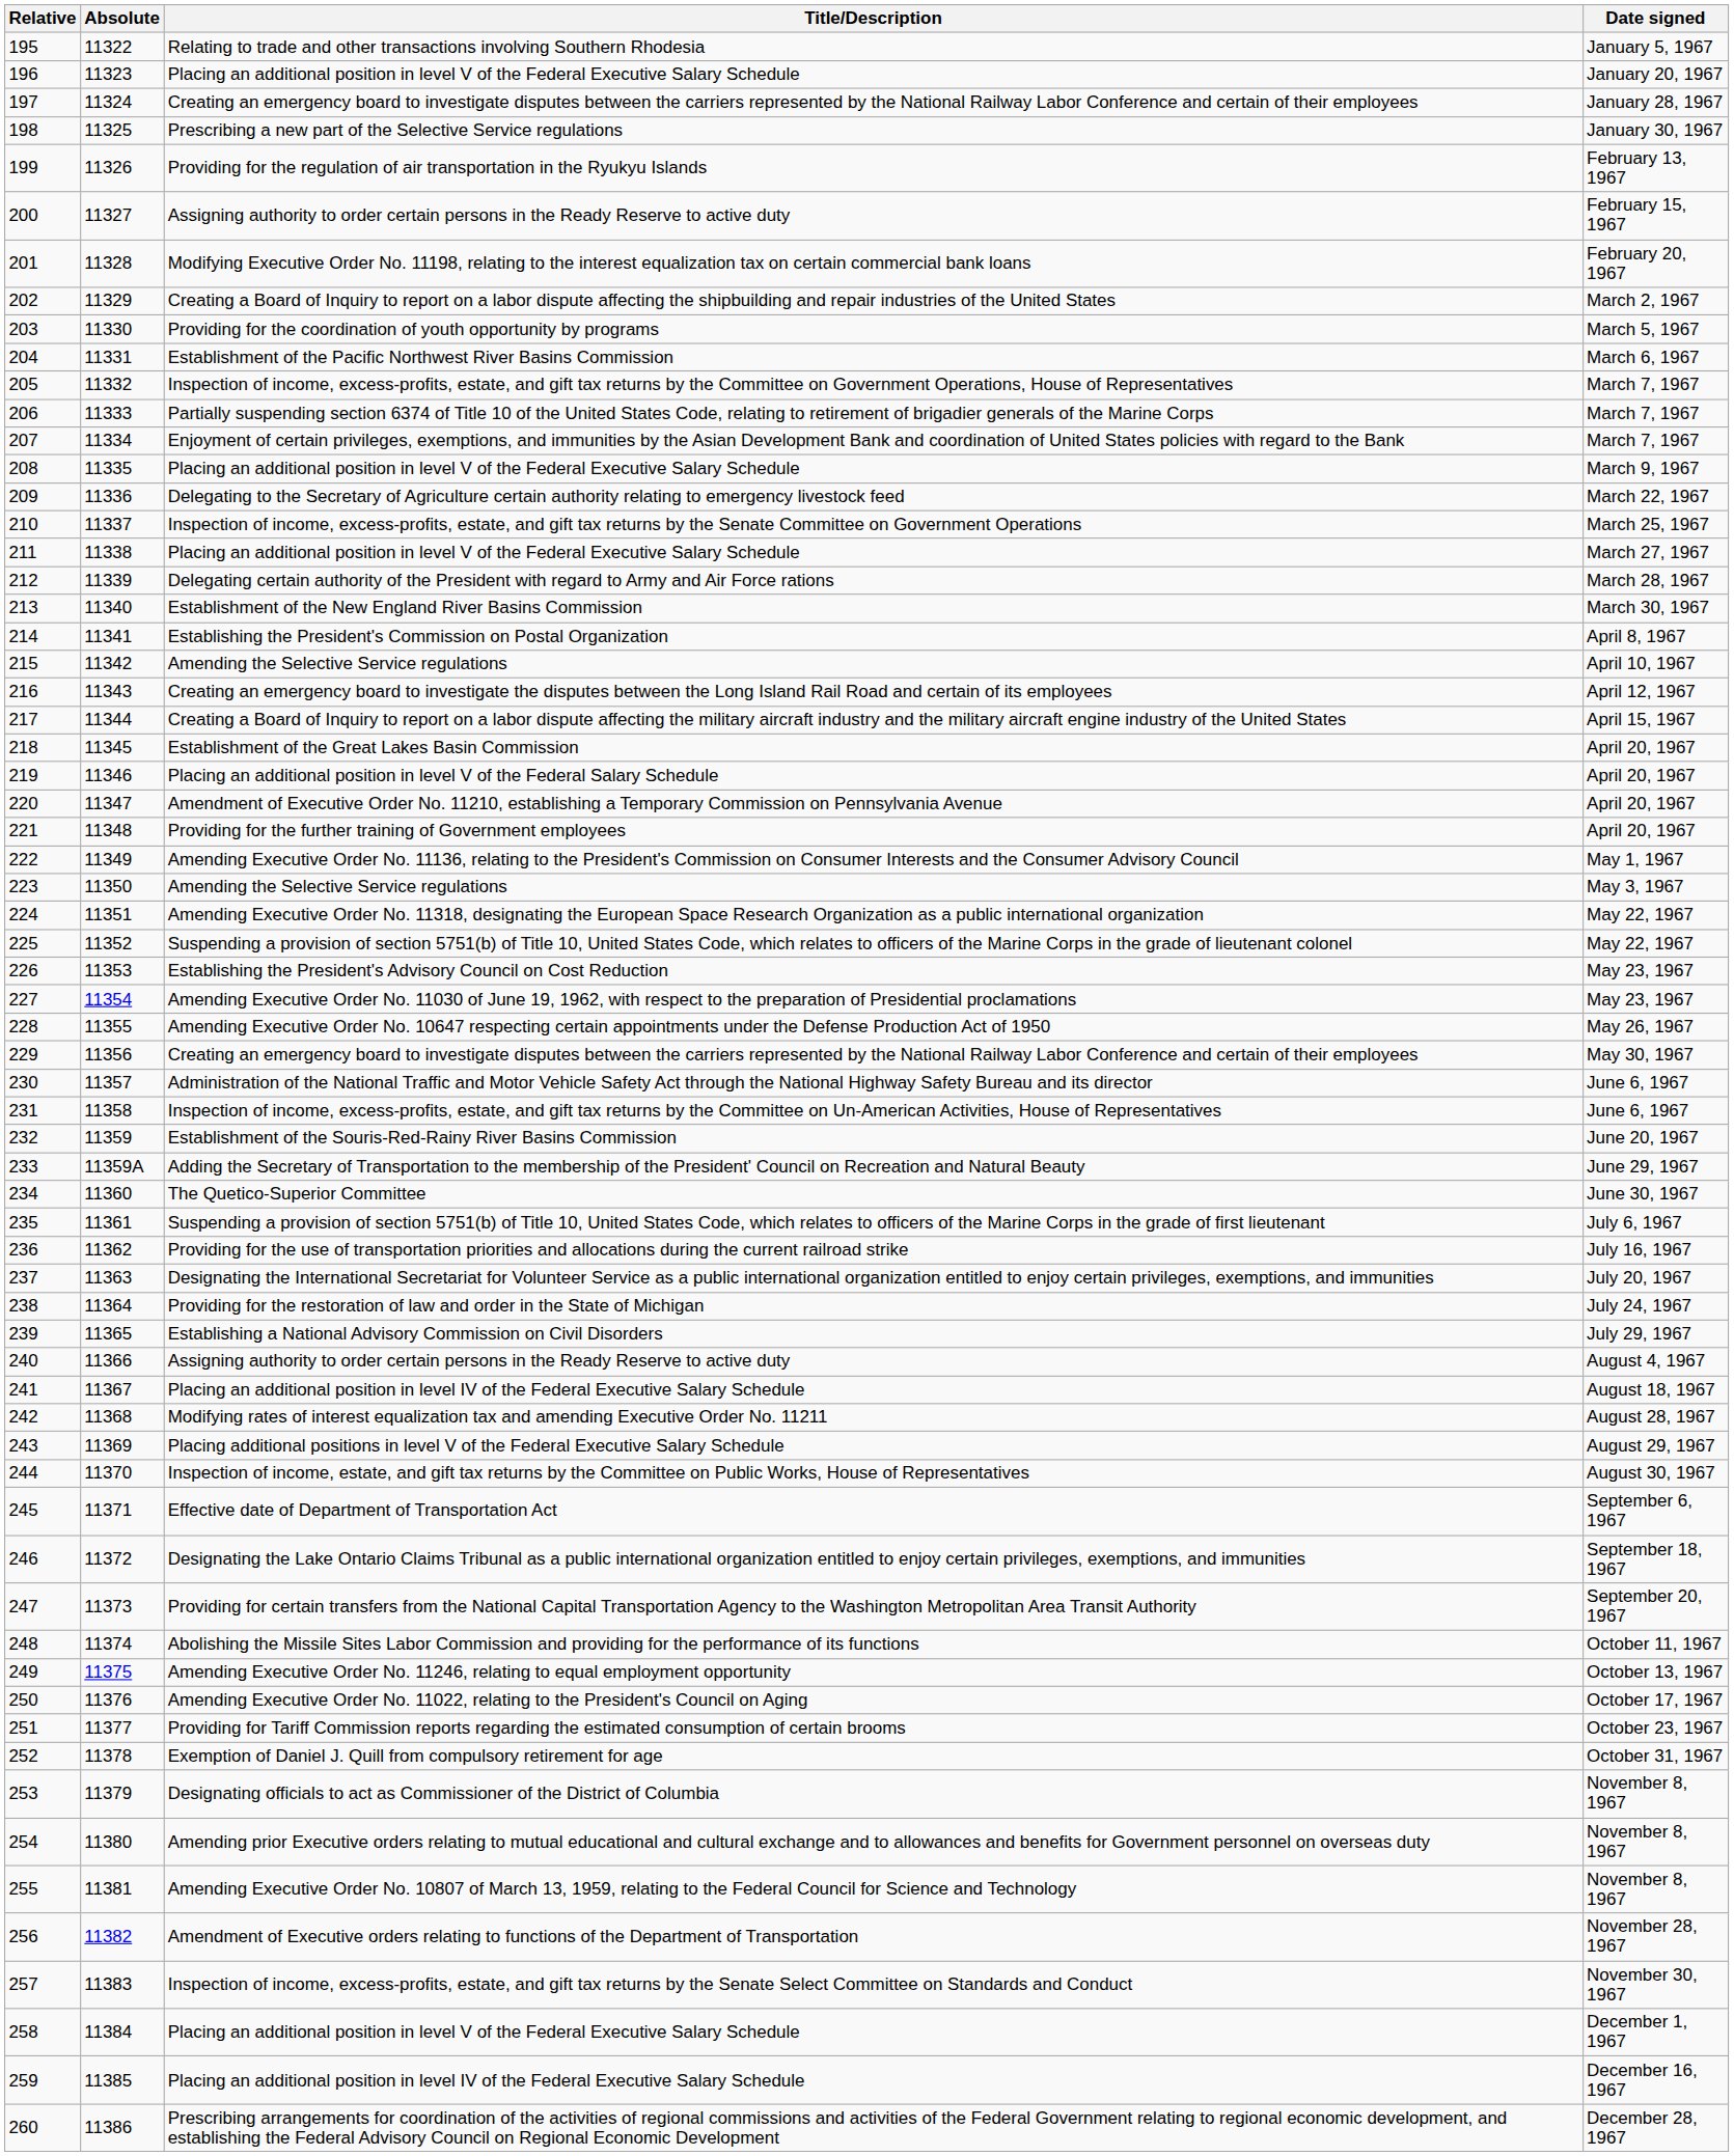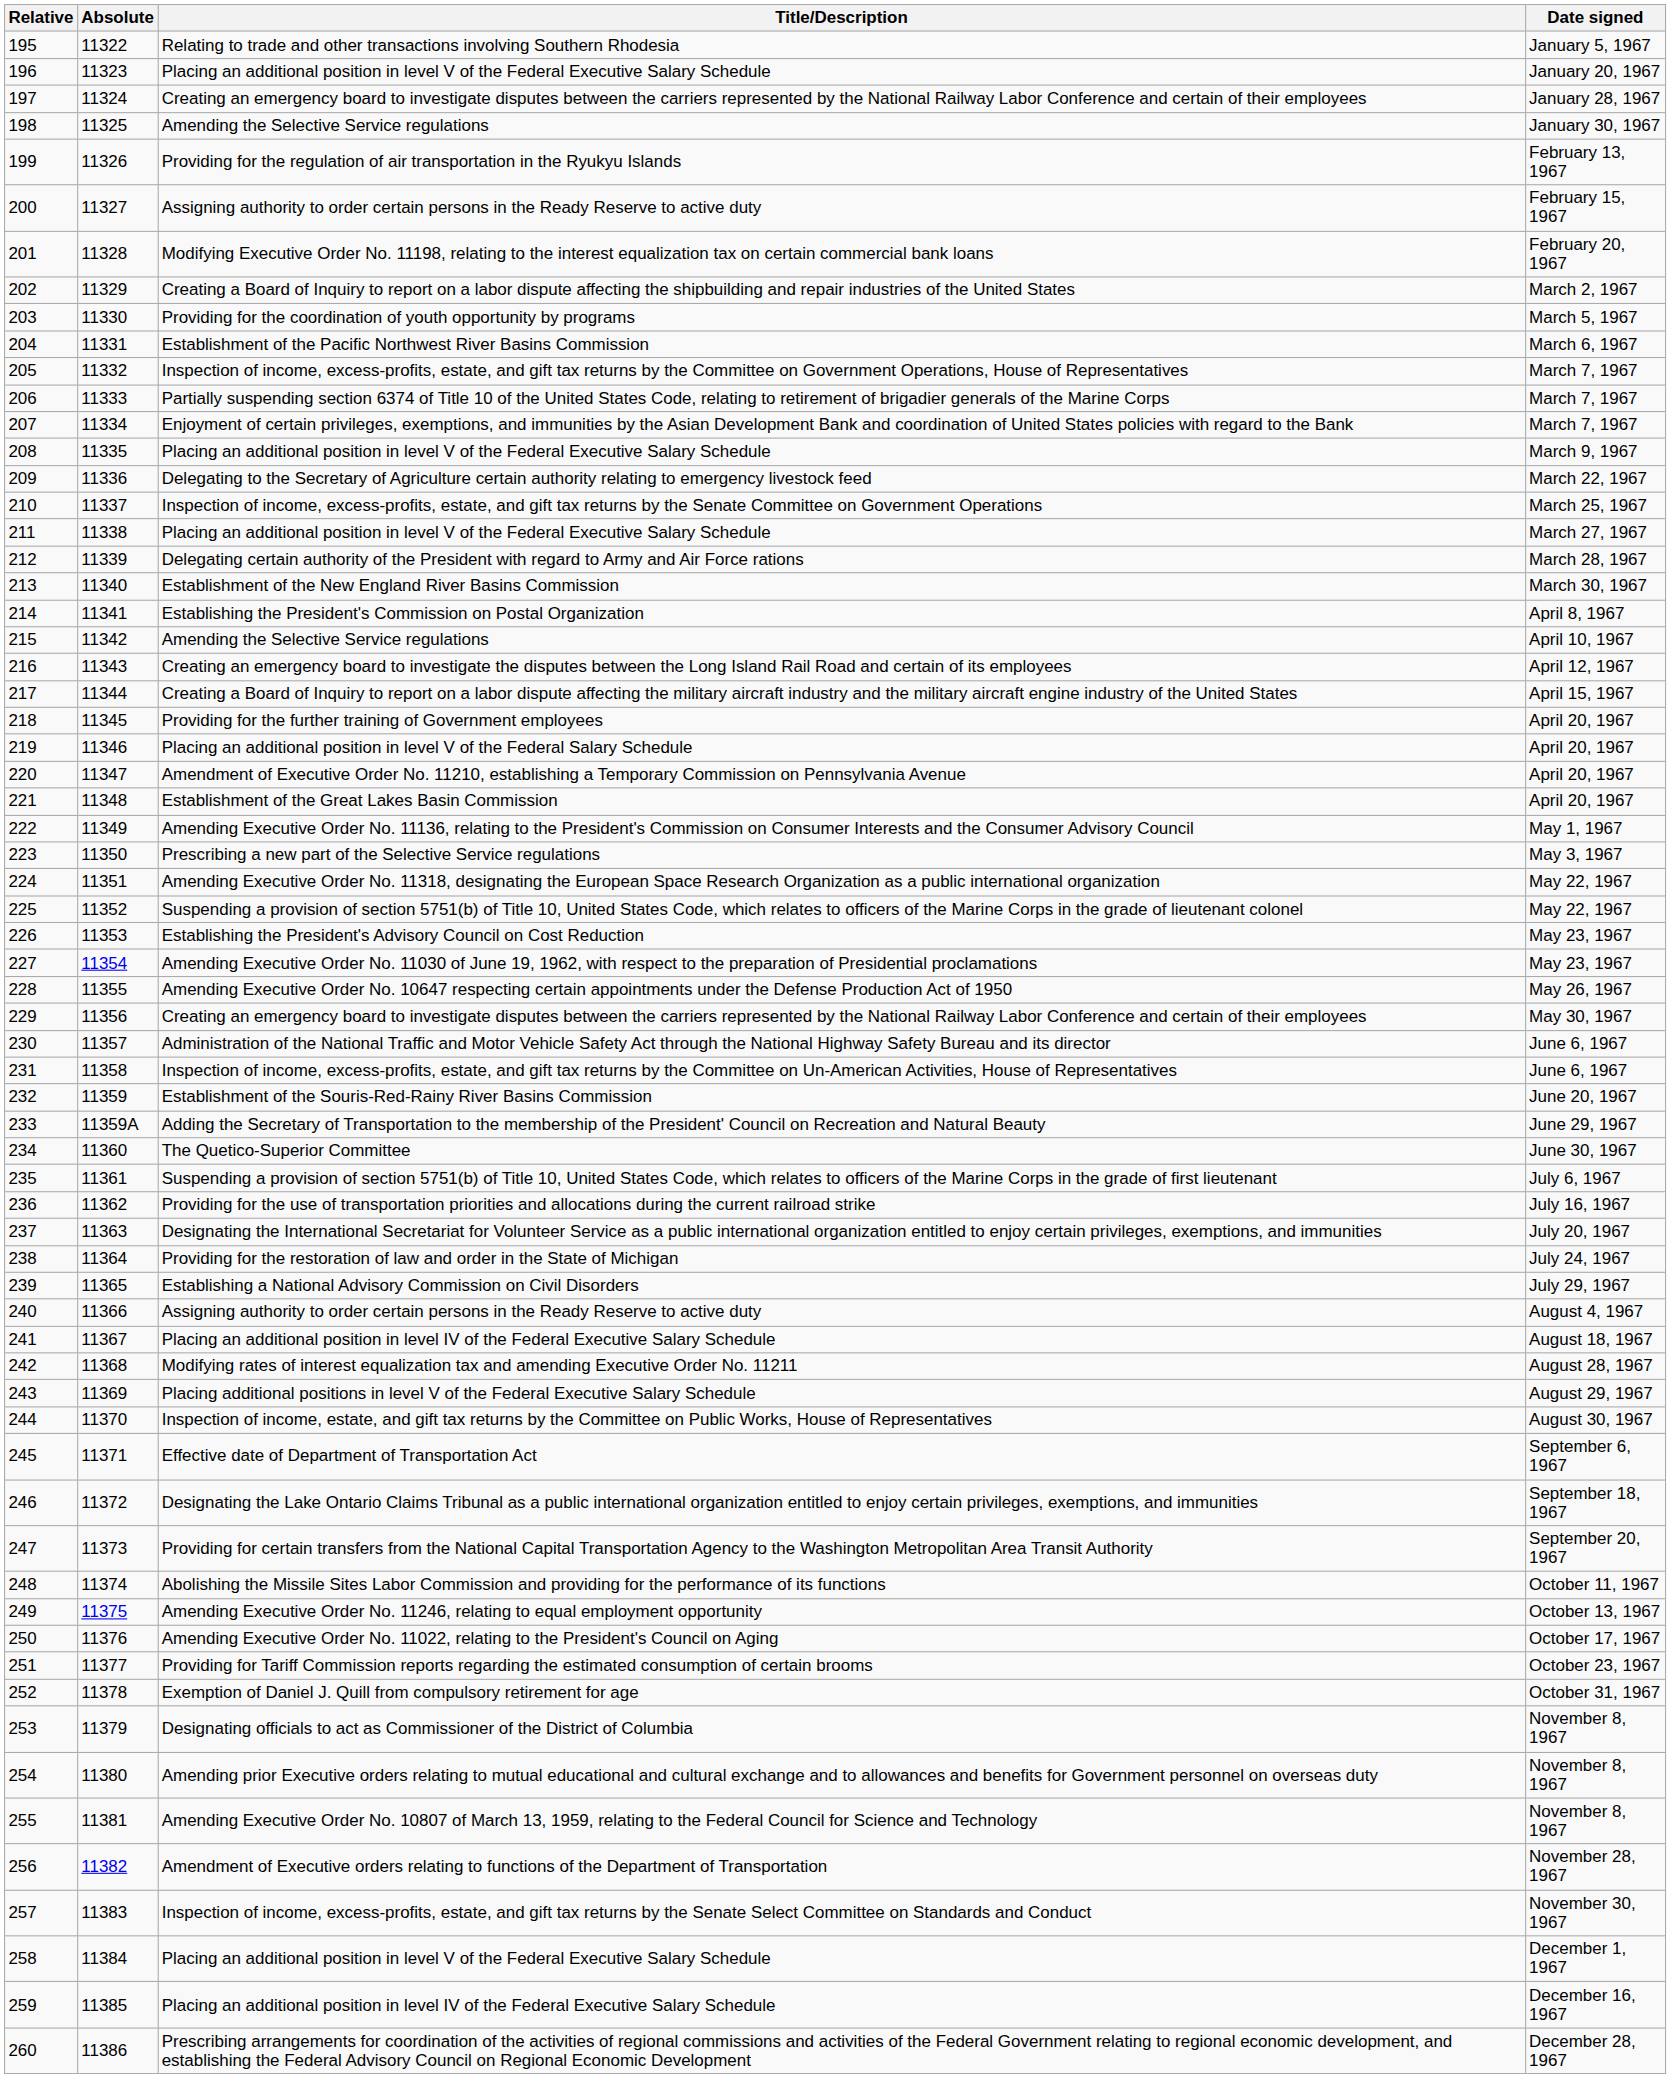198 | Title/Description: Prescribing a new part of the Selective Service regulations -> Amending the Selective Service regulations
218 | Title/Description: Establishment of the Great Lakes Basin Commission -> Providing for the further training of Government employees
221 | Title/Description: Providing for the further training of Government employees -> Establishment of the Great Lakes Basin Commission
223 | Title/Description: Amending the Selective Service regulations -> Prescribing a new part of the Selective Service regulations
